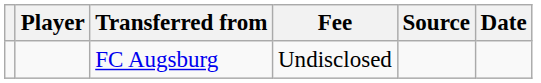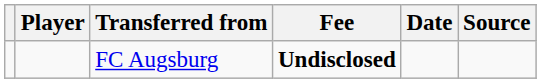columns swapped: Date <-> Source
FC Augsburg | Fee: normal -> bold
